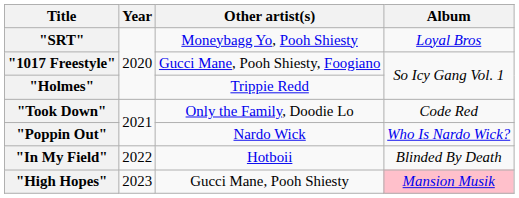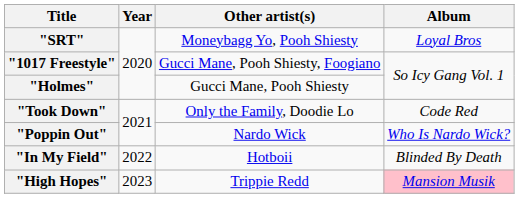"Holmes" | Other artist(s): Trippie Redd -> Gucci Mane, Pooh Shiesty
"High Hopes" | Other artist(s): Gucci Mane, Pooh Shiesty -> Trippie Redd
